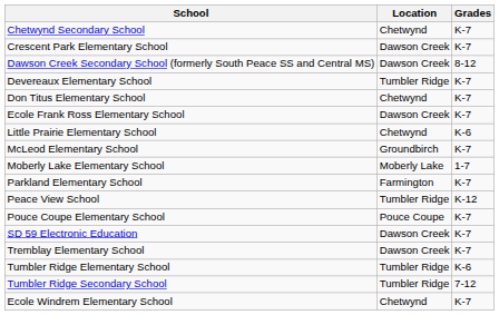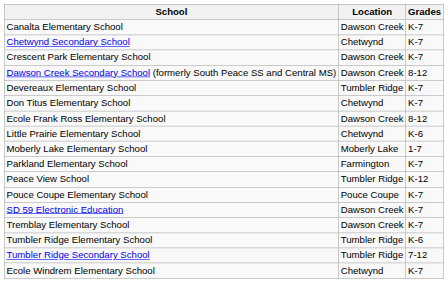+ row: Canalta Elementary School | Dawson Creek | K-7
Ecole Frank Ross Elementary School | Grades: K-7 -> 8-12
- row: McLeod Elementary School | Groundbirch | K-7
